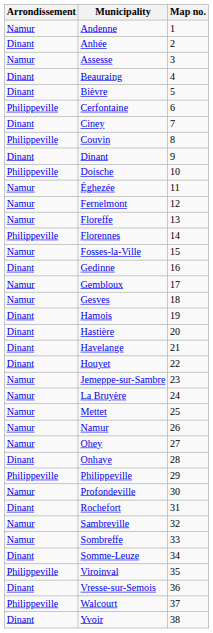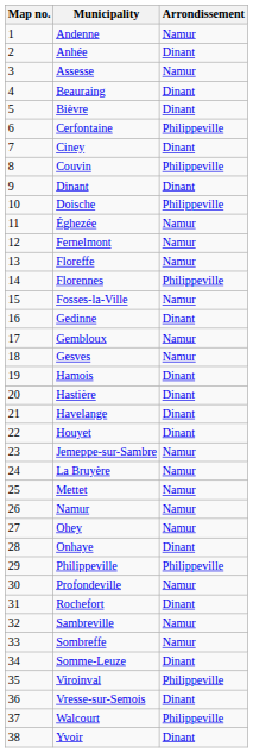columns swapped: Map no. <-> Arrondissement
